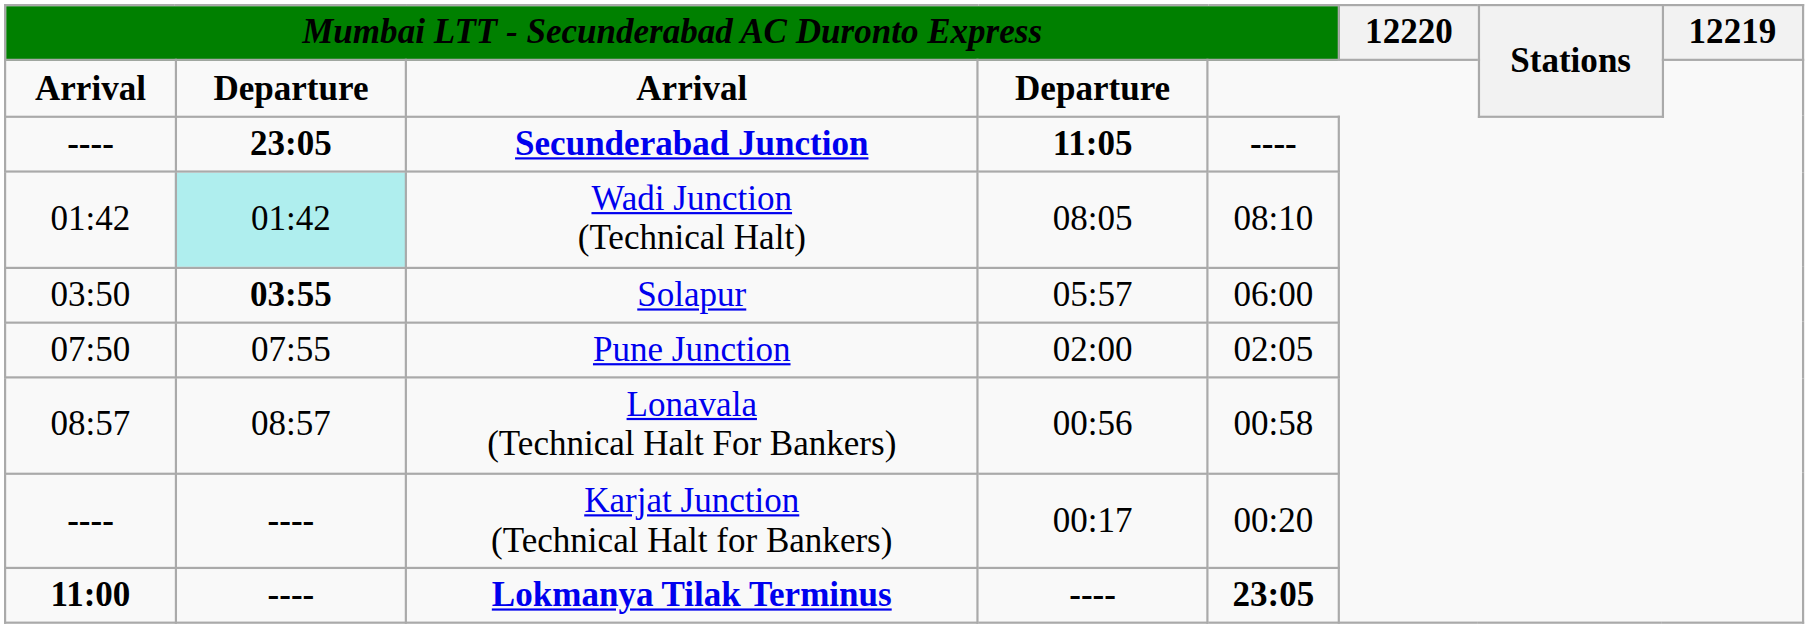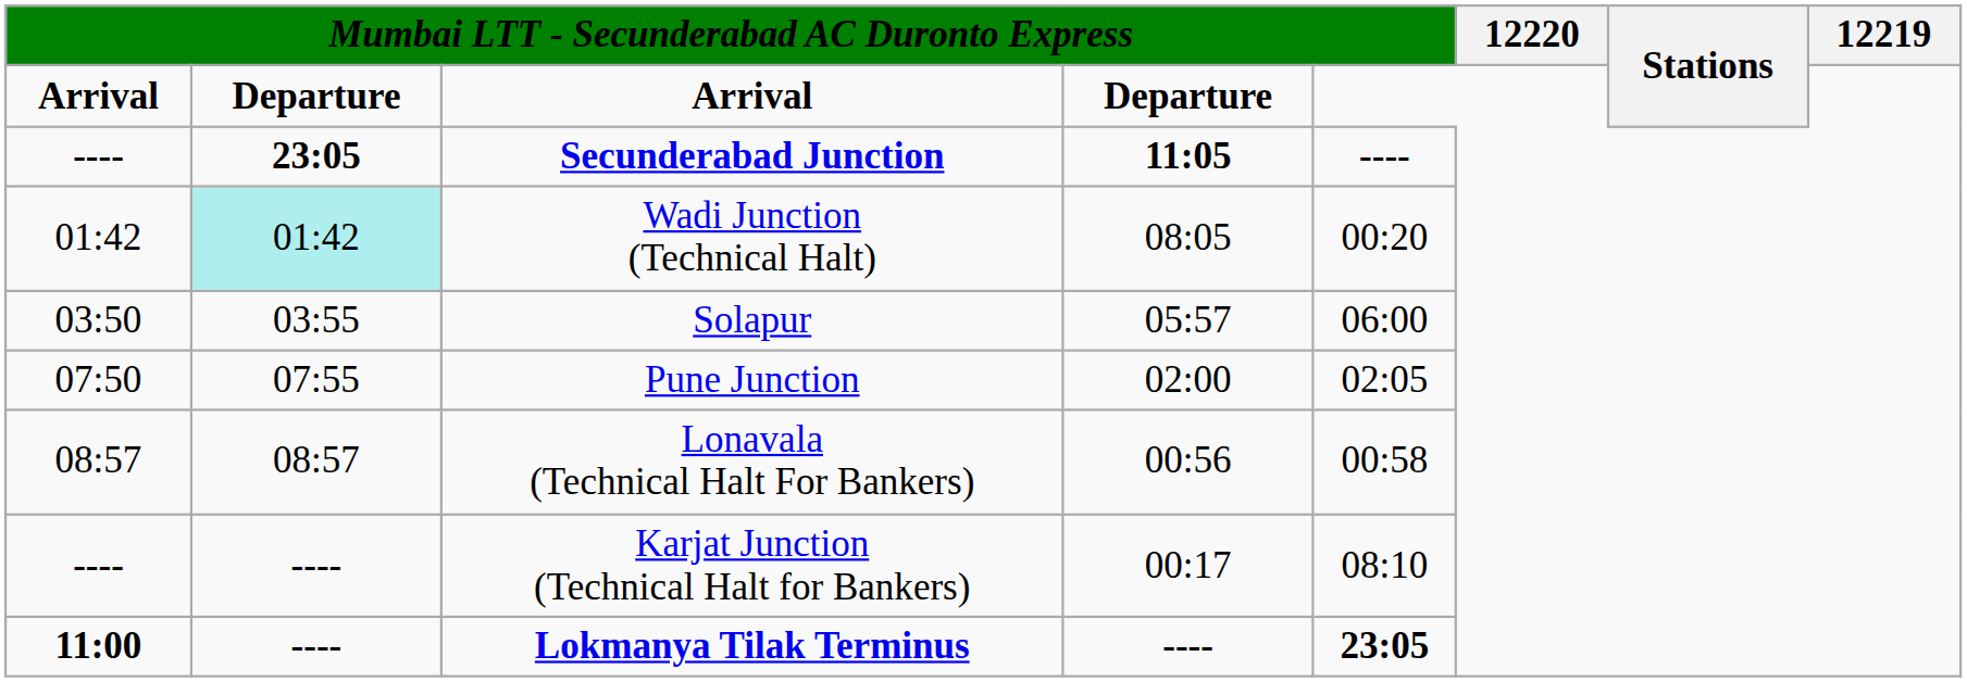Wadi Junction (Technical Halt) | column 5: 08:10 -> 00:20
Solapur | column 2: bold -> normal
Karjat Junction (Technical Halt for Bankers) | column 5: 00:20 -> 08:10
